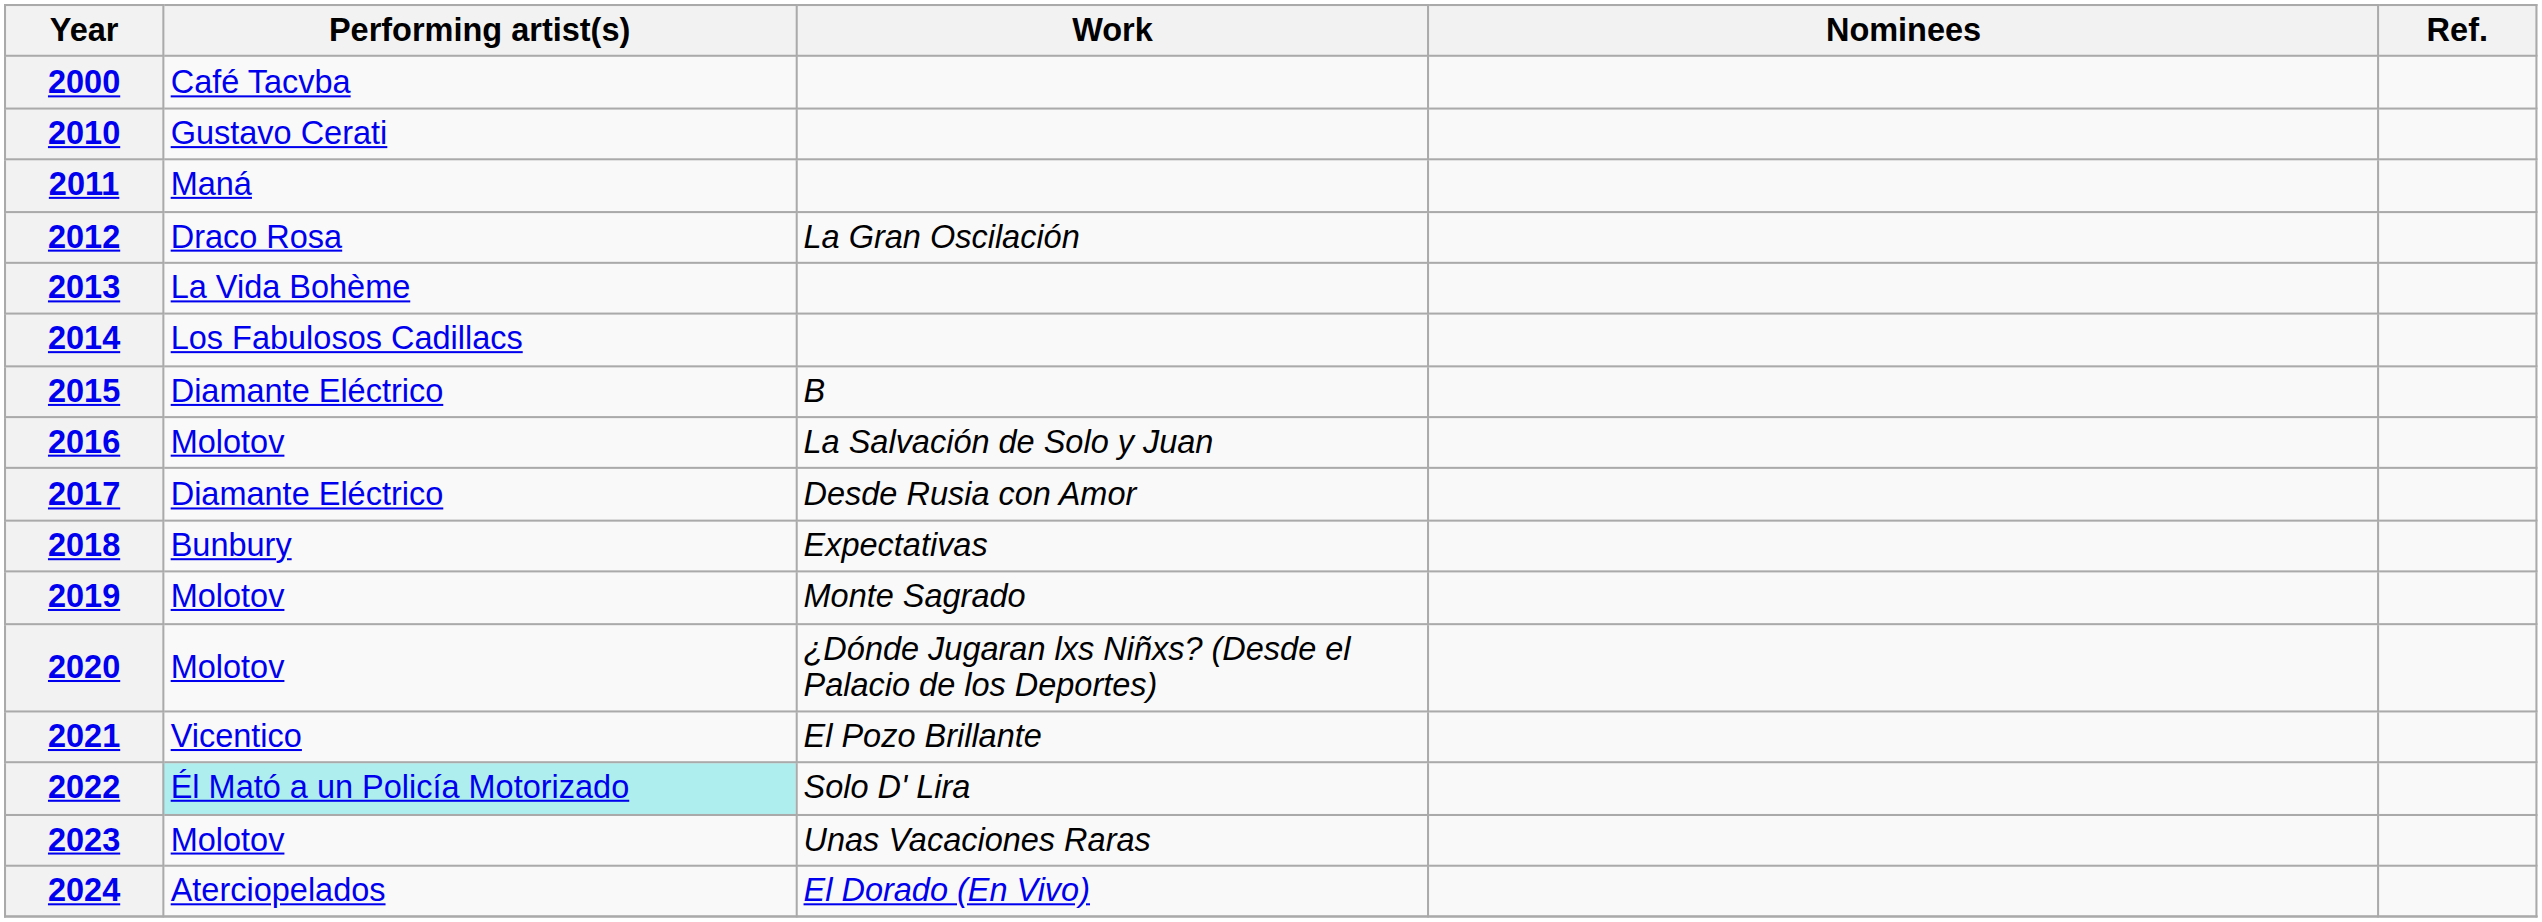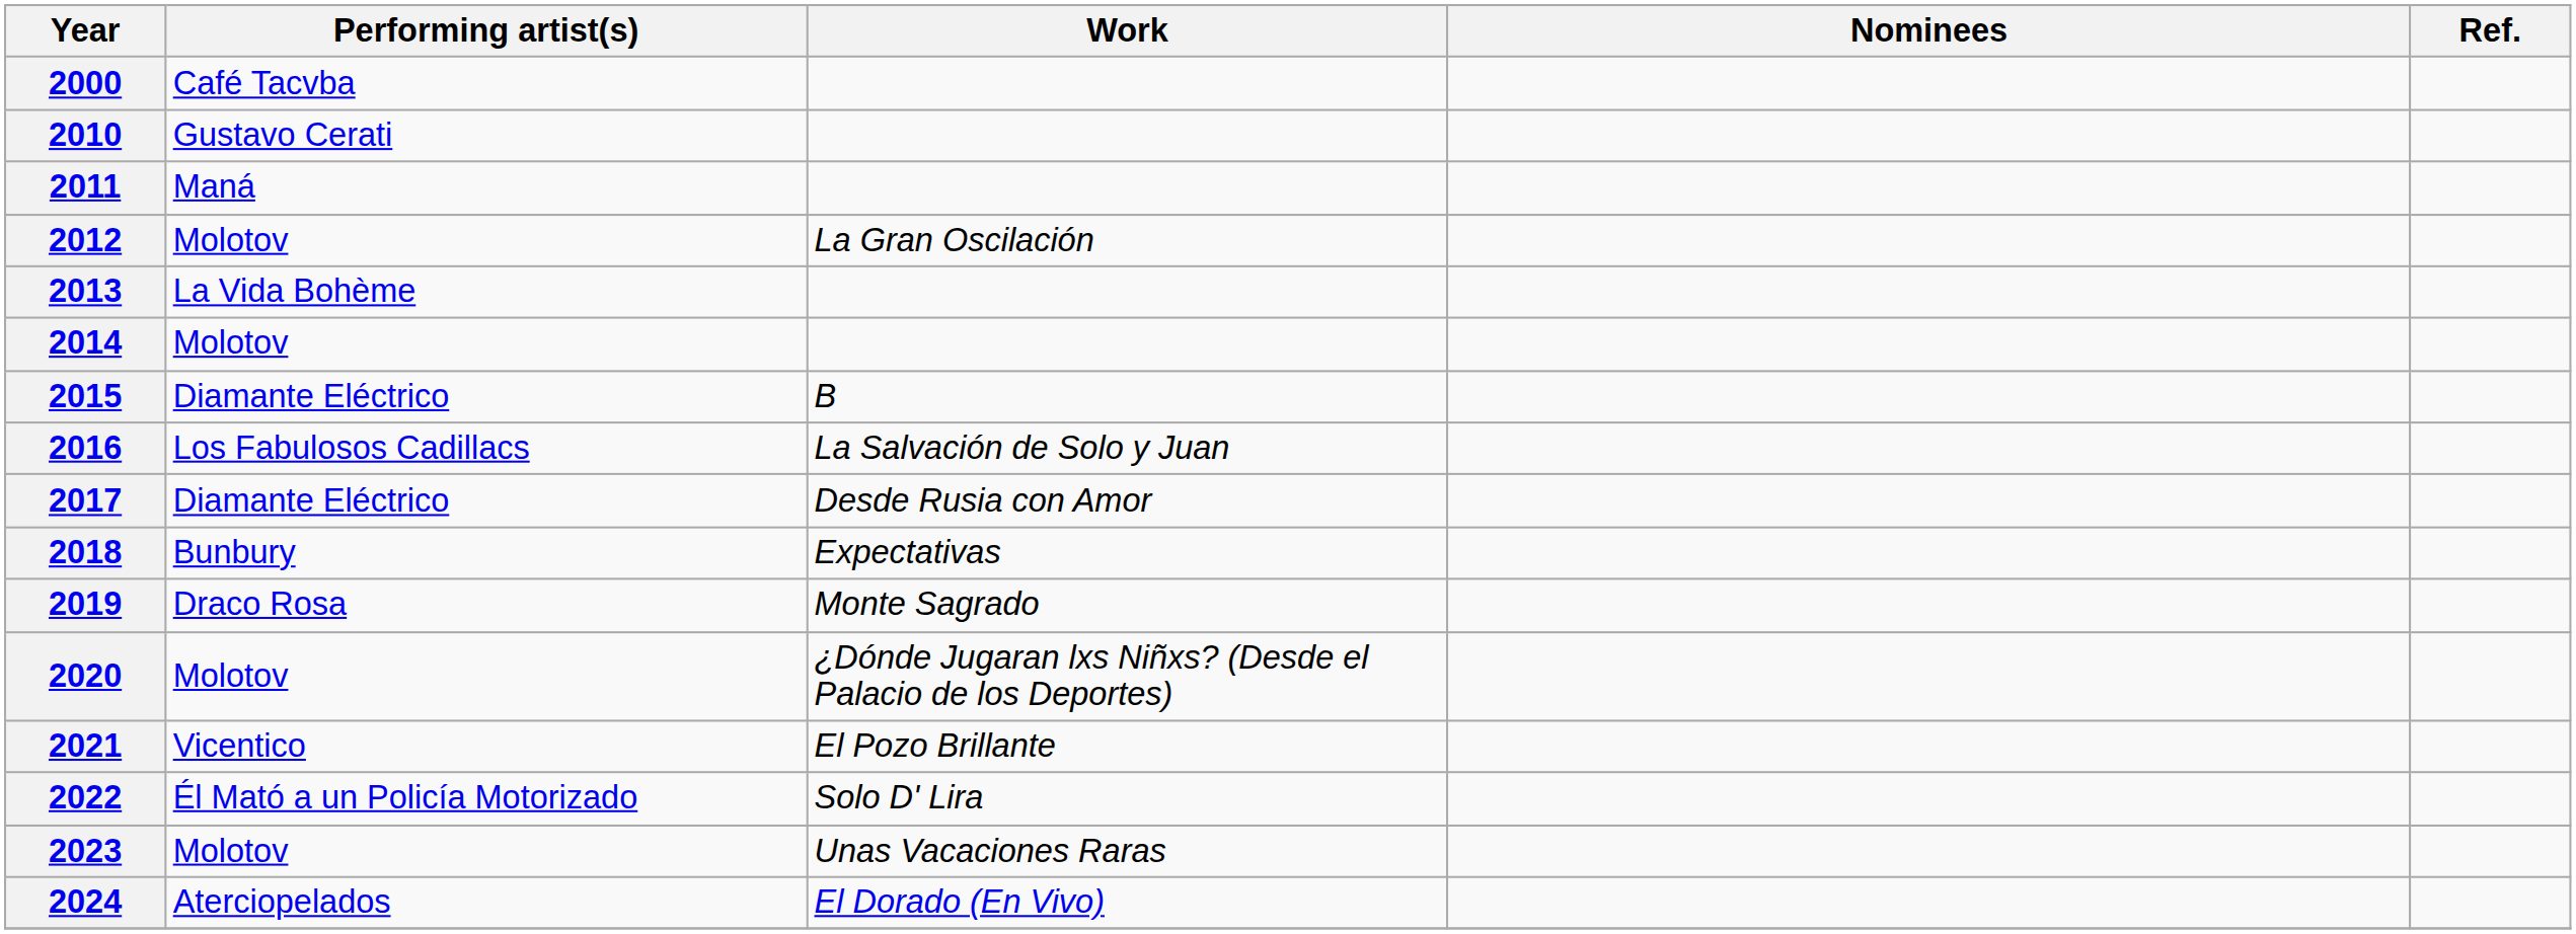2012 | Performing artist(s): Draco Rosa -> Molotov
2014 | Performing artist(s): Los Fabulosos Cadillacs -> Molotov
2016 | Performing artist(s): Molotov -> Los Fabulosos Cadillacs
2019 | Performing artist(s): Molotov -> Draco Rosa
2022 | Performing artist(s): paleturquoise background -> no background
